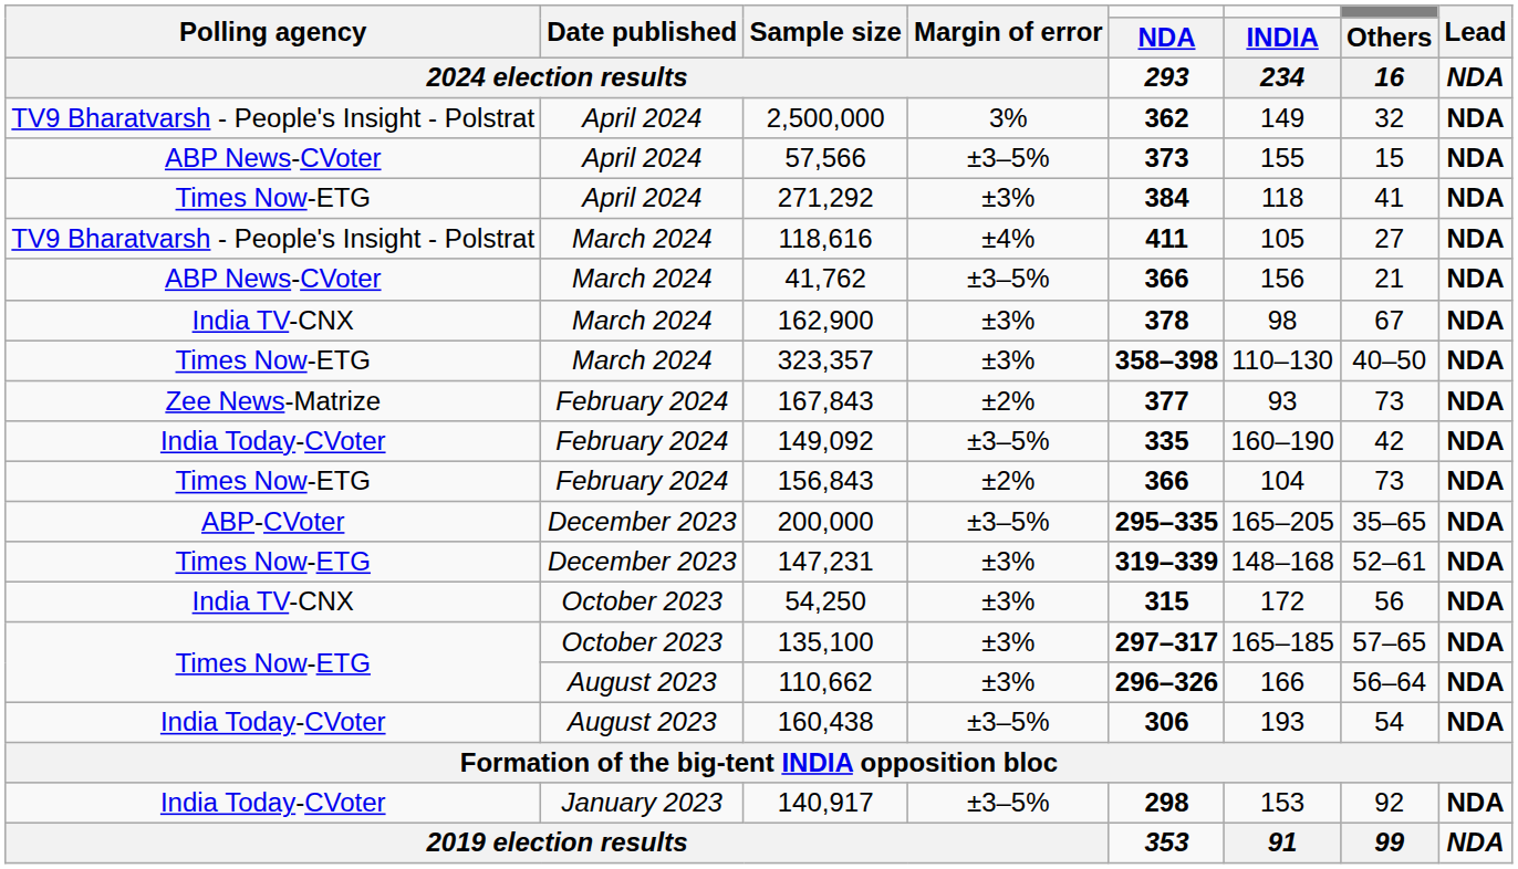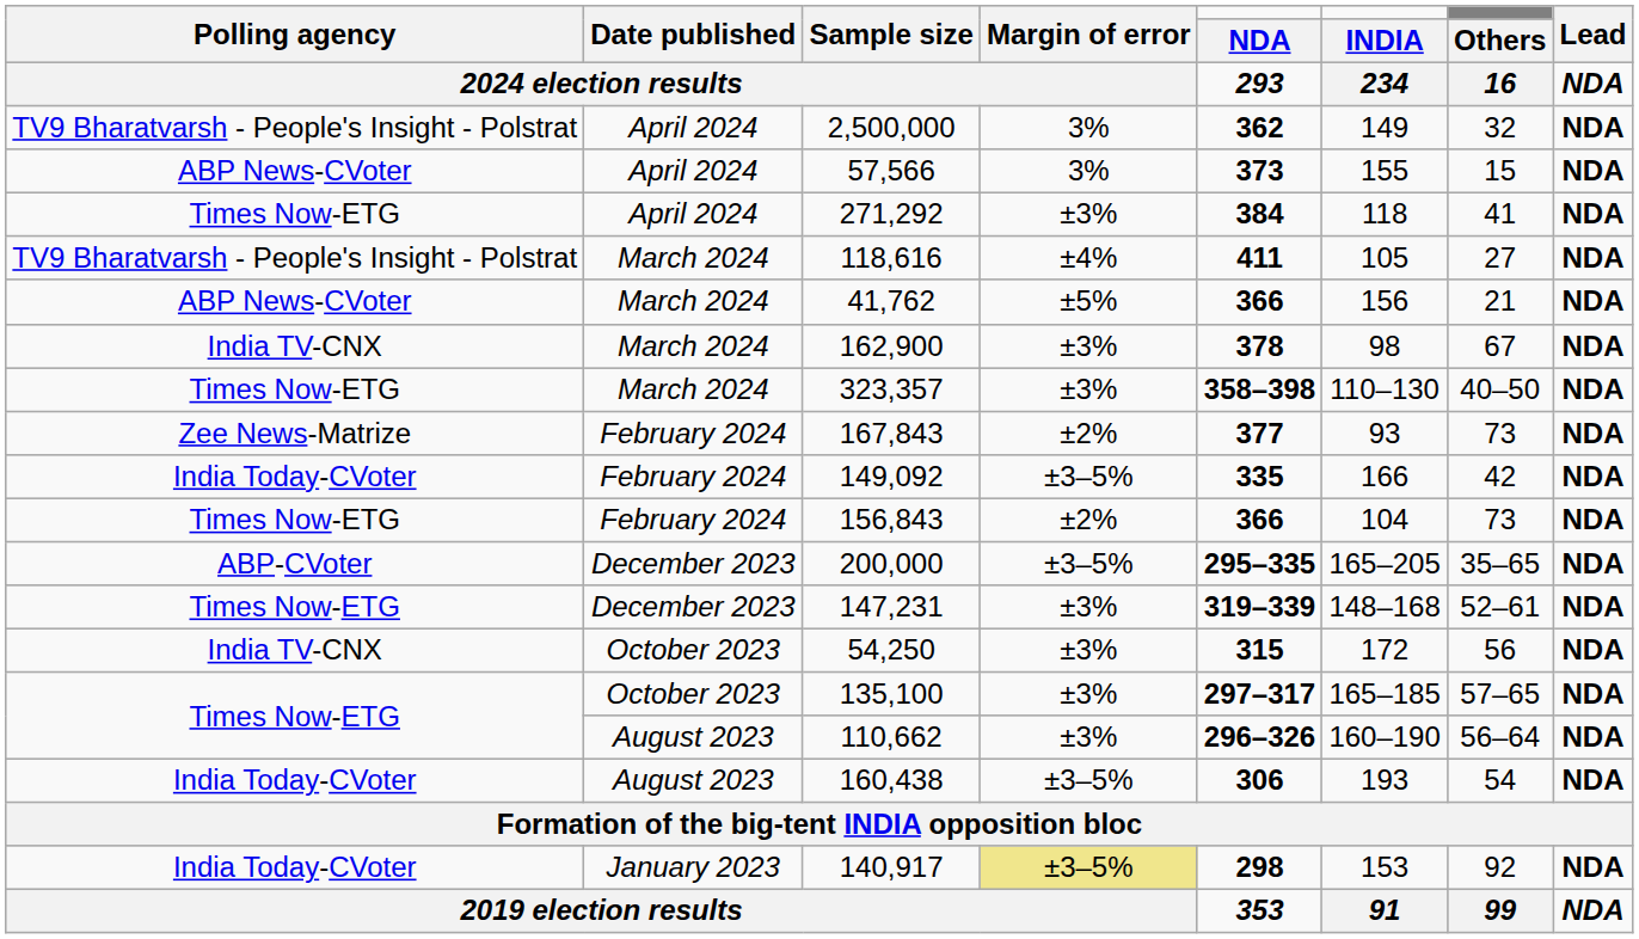57,566 | Margin of error: ±3–5% -> 3%
41,762 | Margin of error: ±3–5% -> ±5%
149,092 | INDIA: 160–190 -> 166
110,662 | INDIA: 166 -> 160–190
140,917 | Margin of error: no background -> khaki background
